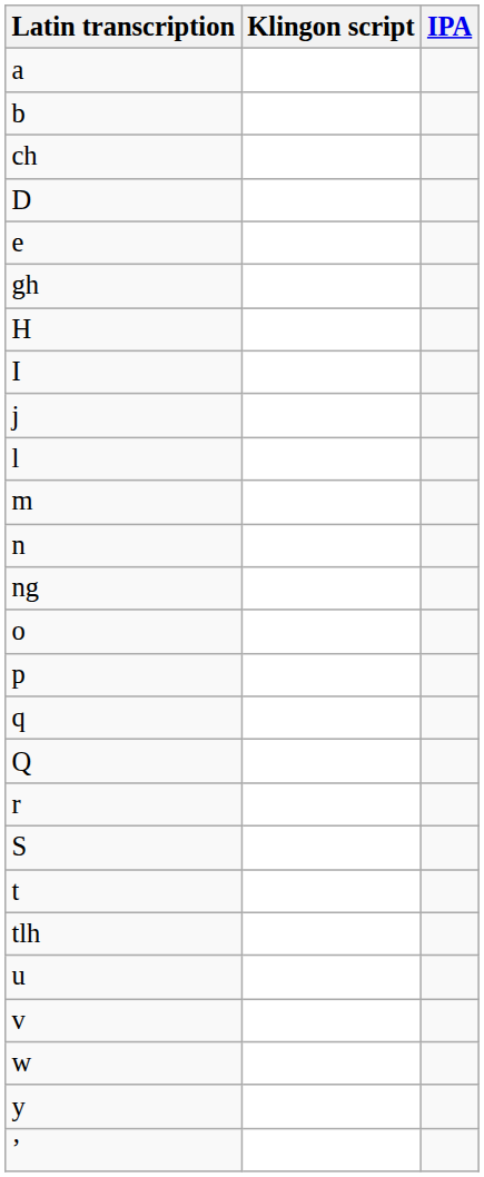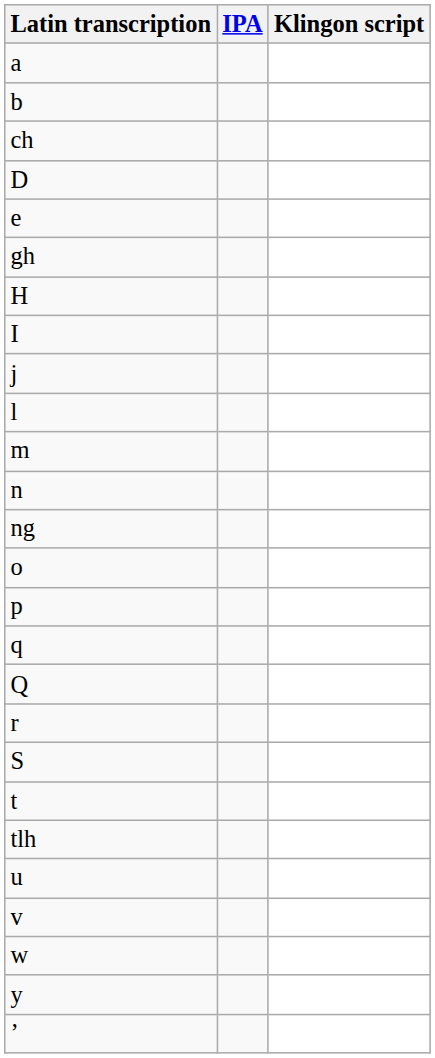columns swapped: Klingon script <-> IPA
